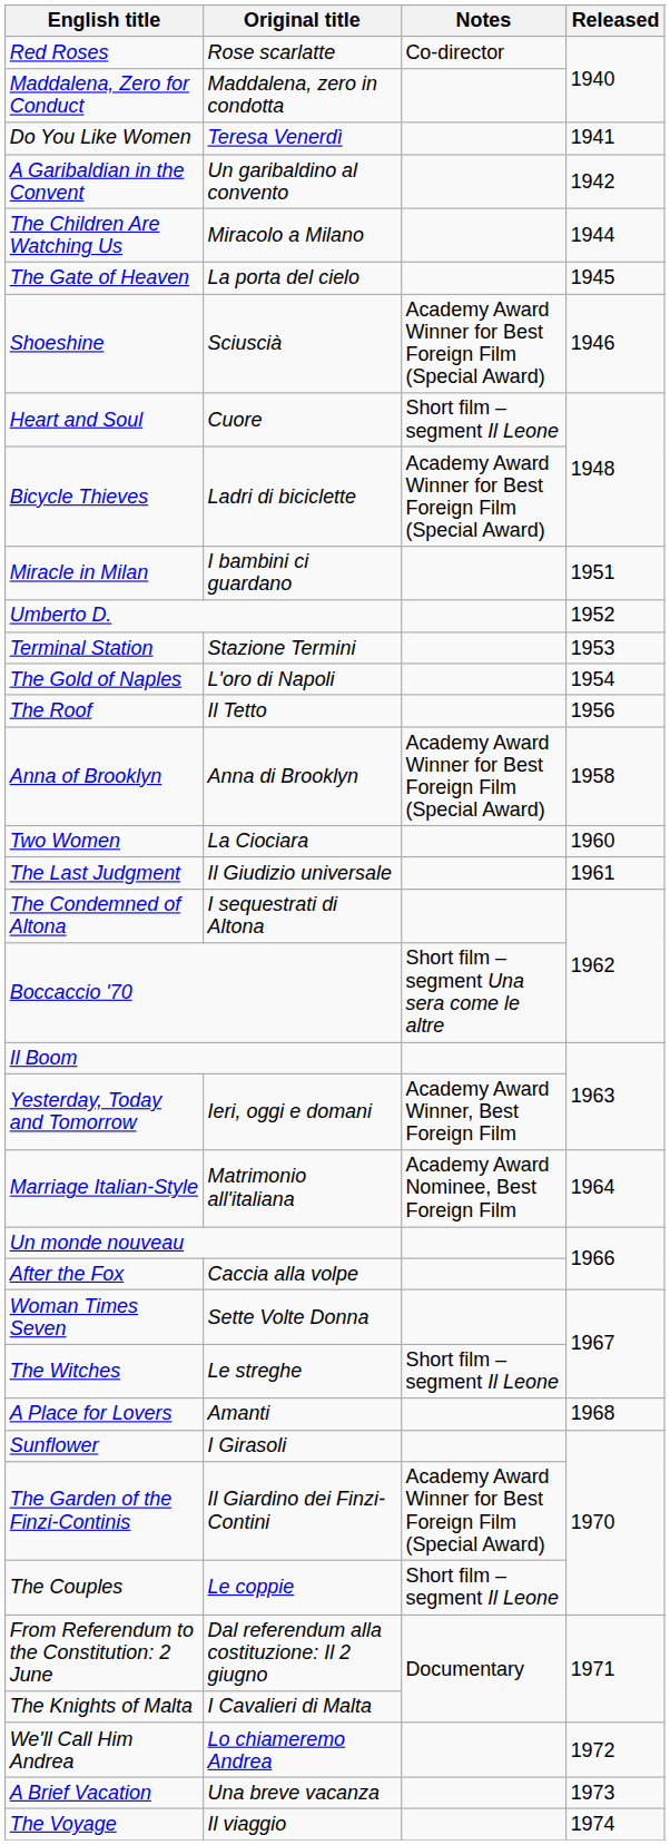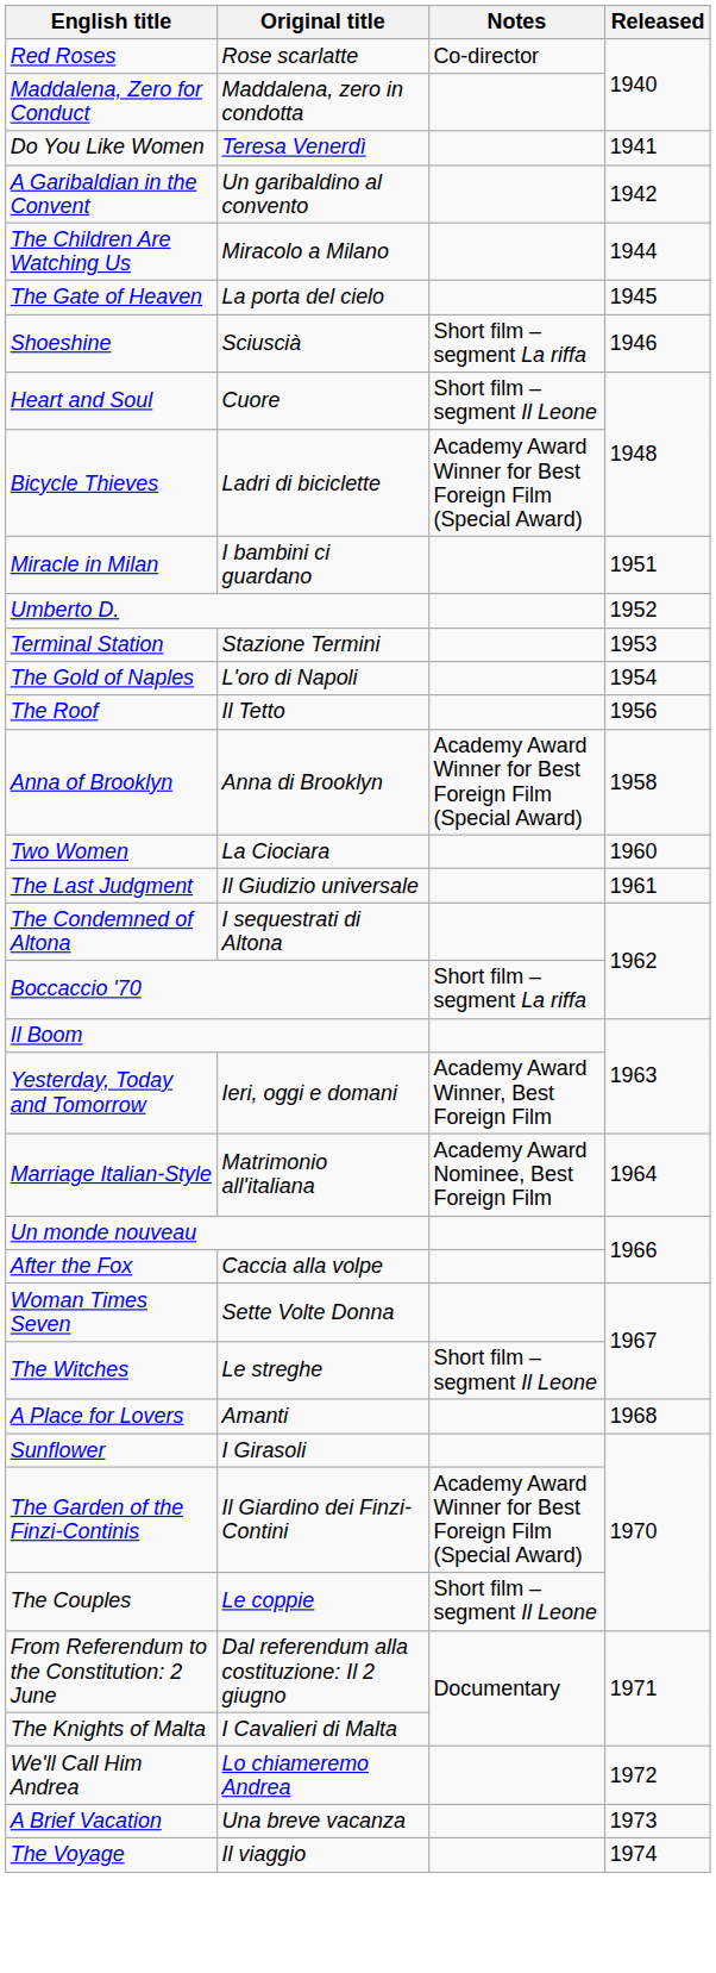Shoeshine | Notes: Academy Award Winner for Best Foreign Film (Special Award) -> Short film – segment La riffa
Boccaccio '70 | Notes: Short film – segment Una sera come le altre -> Short film – segment La riffa
